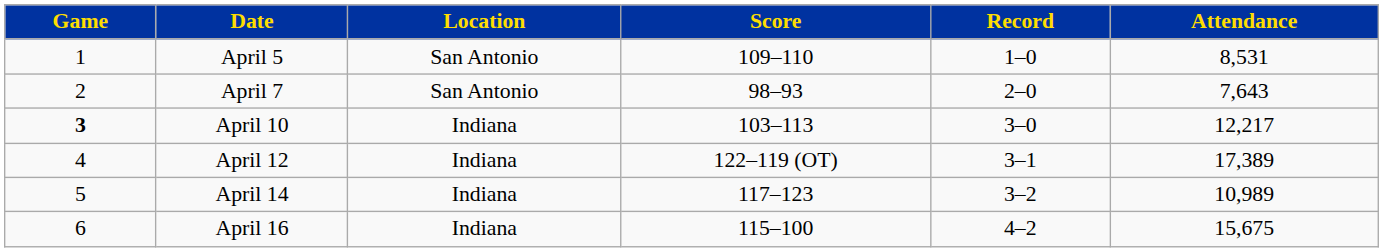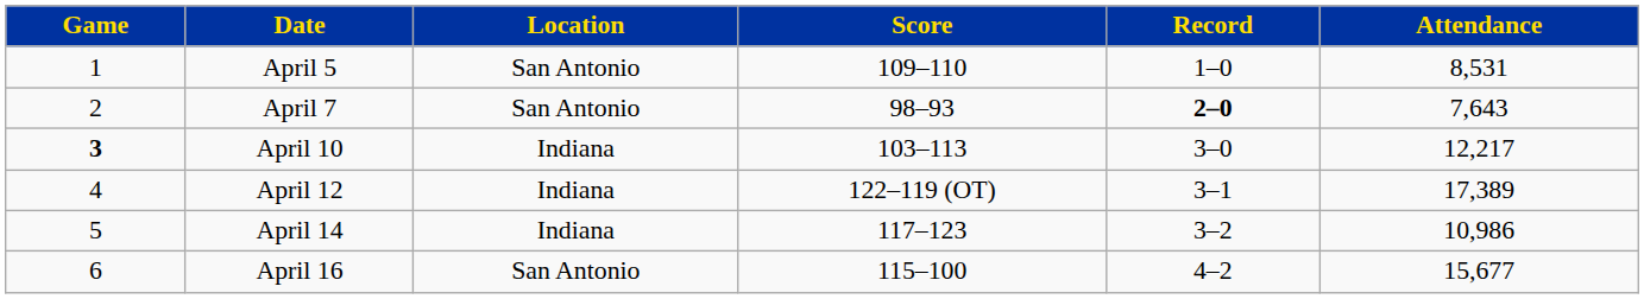April 7 | Record: normal -> bold
April 14 | Attendance: 10,989 -> 10,986
April 16 | Location: Indiana -> San Antonio
April 16 | Attendance: 15,675 -> 15,677
